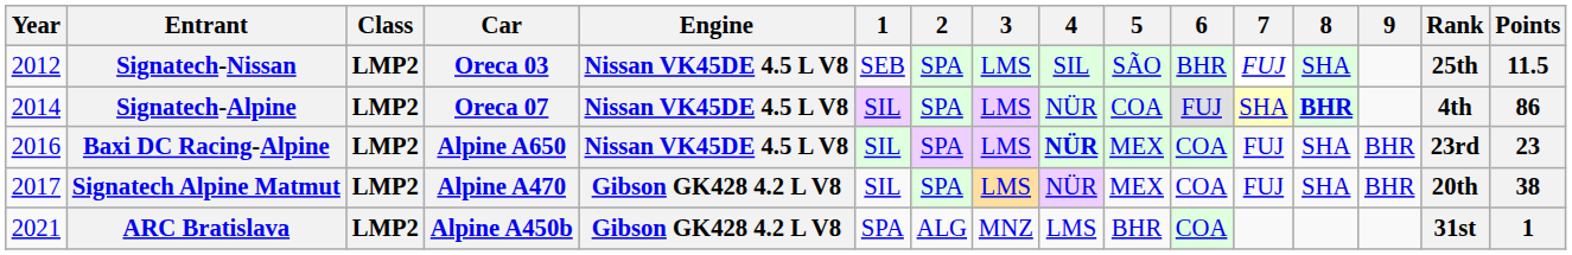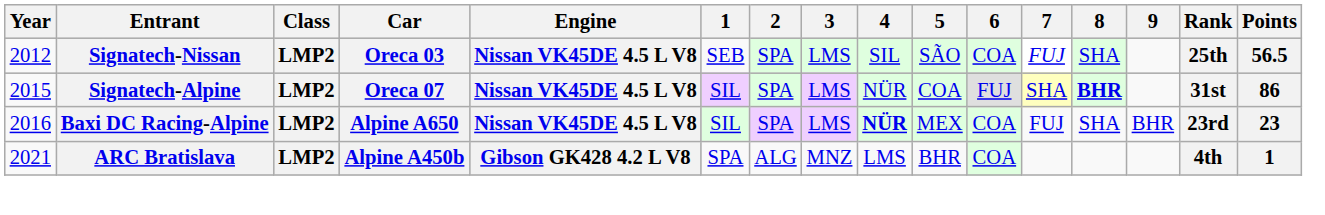Signatech-Nissan | 6: BHR -> COA
Signatech-Nissan | Points: 11.5 -> 56.5
Signatech-Alpine | Year: 2014 -> 2015
Signatech-Alpine | Rank: 4th -> 31st
- row: 2017 | Signatech Alpine Matmut | LMP2 | Alpine A470 | Gibson GK428 4.2 L V8 | SIL | SPA | LMS | NÜR | MEX | COA | FUJ | SHA | BHR | 20th | 38
ARC Bratislava | Rank: 31st -> 4th
